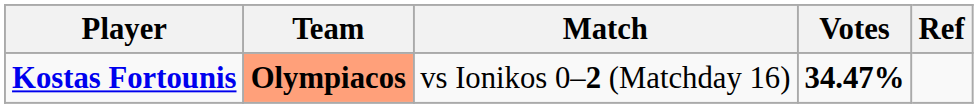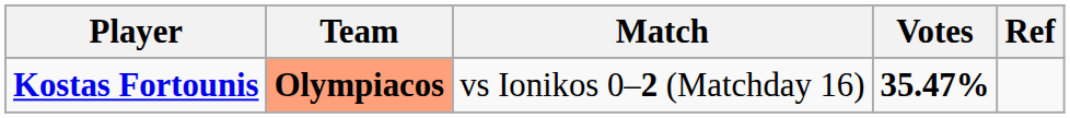Kostas Fortounis | Votes: 34.47% -> 35.47%
